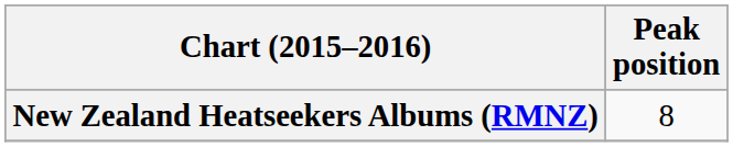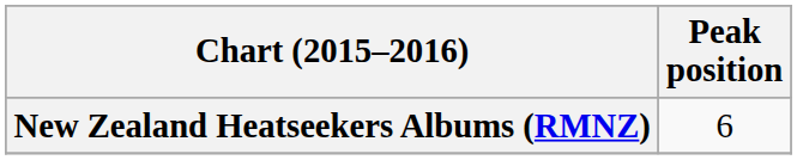New Zealand Heatseekers Albums (RMNZ) | Peak position: 8 -> 6
